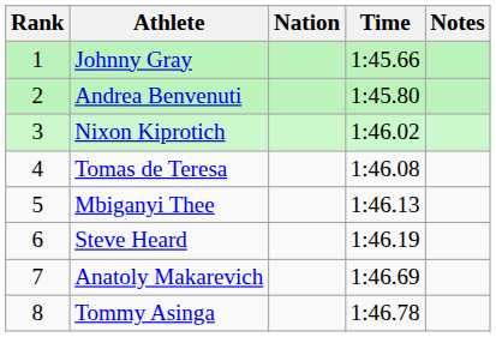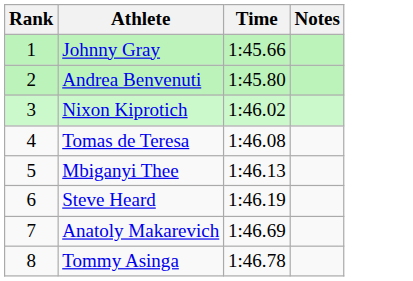- column: Nation
